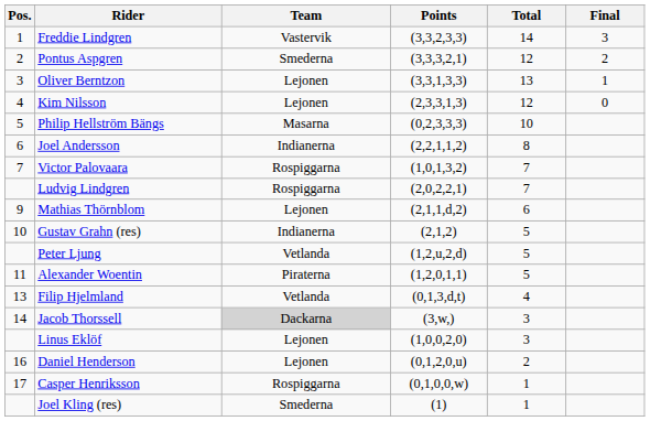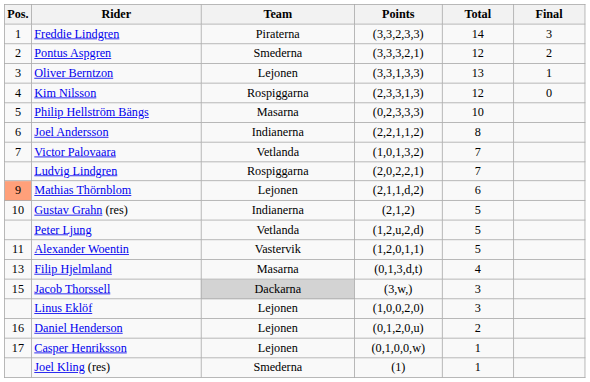Freddie Lindgren | Team: Vastervik -> Piraterna
Kim Nilsson | Team: Lejonen -> Rospiggarna
Victor Palovaara | Team: Rospiggarna -> Vetlanda
Mathias Thörnblom | Pos.: no background -> lightsalmon background
Alexander Woentin | Team: Piraterna -> Vastervik
Filip Hjelmland | Team: Vetlanda -> Masarna
Jacob Thorssell | Pos.: 14 -> 15
Casper Henriksson | Team: Rospiggarna -> Lejonen
